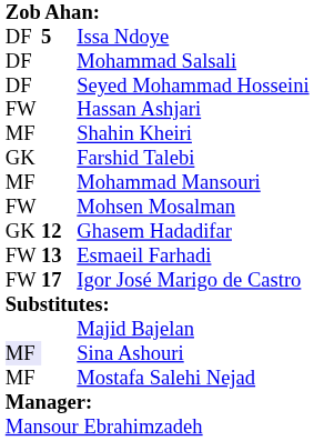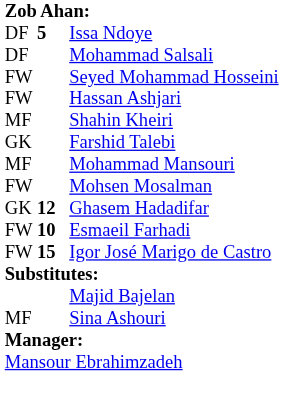Seyed Mohammad Hosseini | column 1: DF -> FW
Esmaeil Farhadi | column 2: 13 -> 10
Igor José Marigo de Castro | column 2: 17 -> 15
Sina Ashouri | column 1: lavender background -> no background
- row: MF | Mostafa Salehi Nejad
